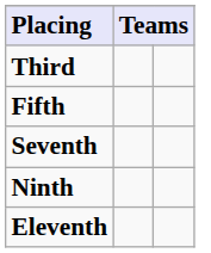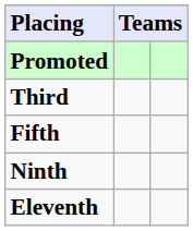+ row: Promoted
- row: Seventh
